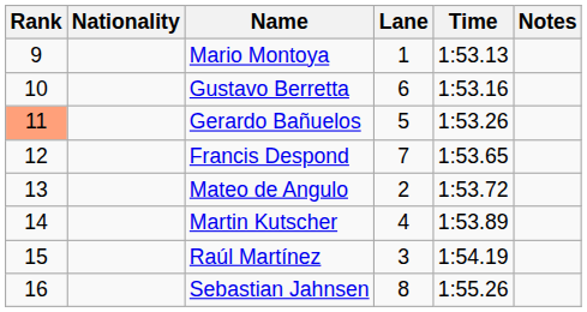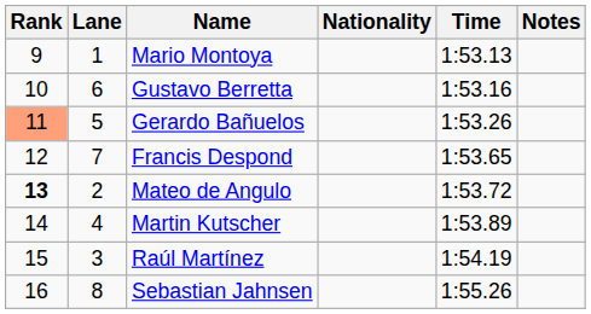columns swapped: Lane <-> Nationality
Mateo de Angulo | Rank: normal -> bold
